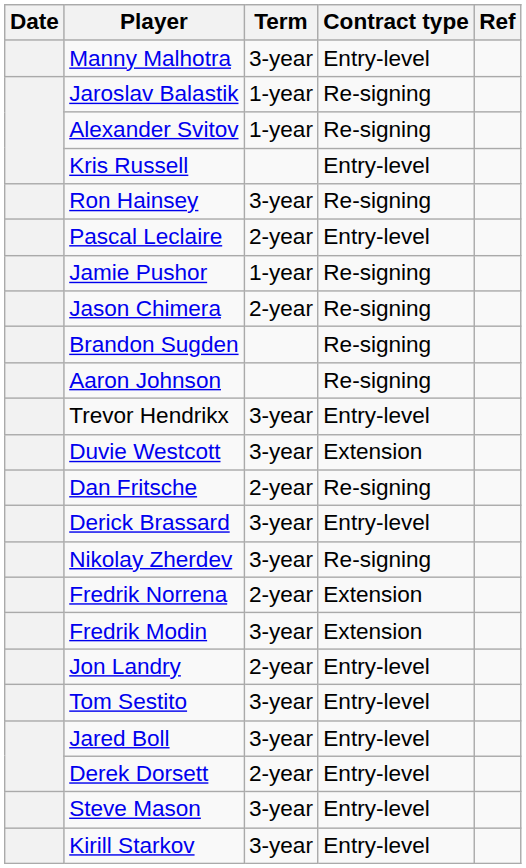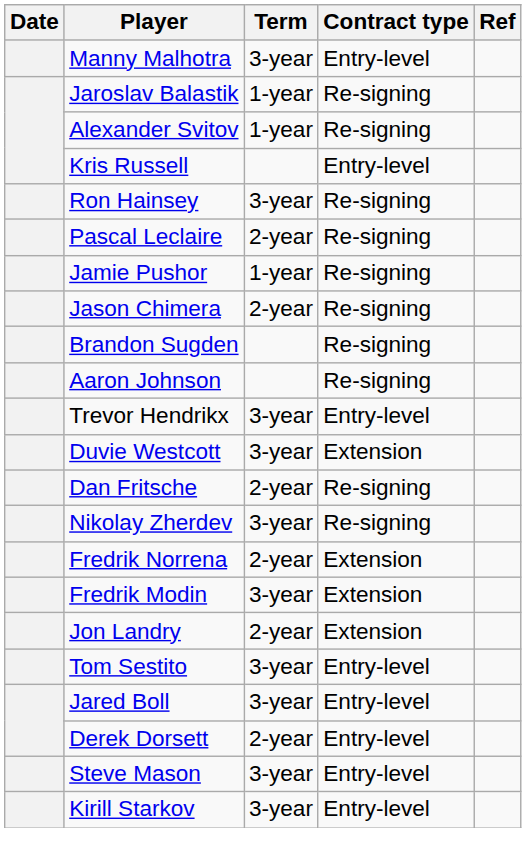Pascal Leclaire | Contract type: Entry-level -> Re-signing
- row: Derick Brassard | 3-year | Entry-level
Jon Landry | Contract type: Entry-level -> Extension
